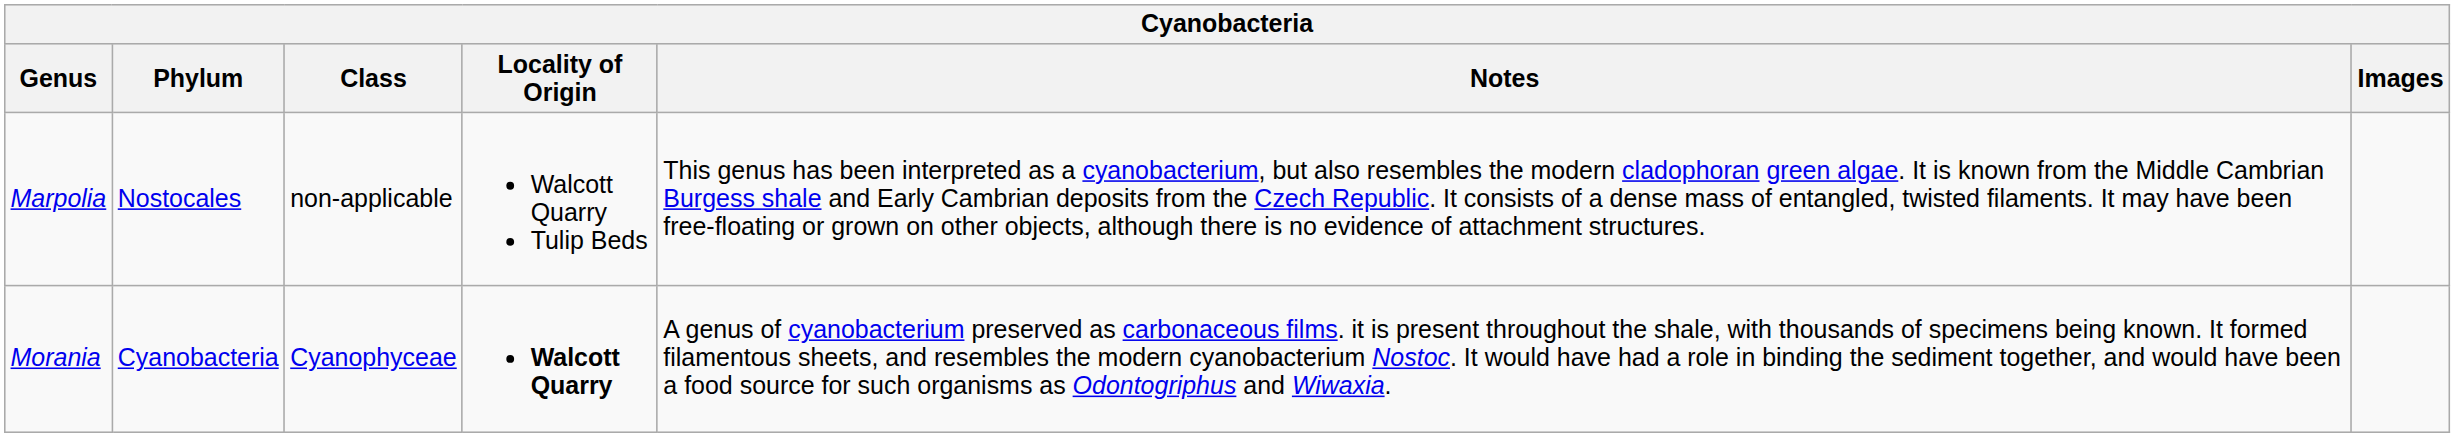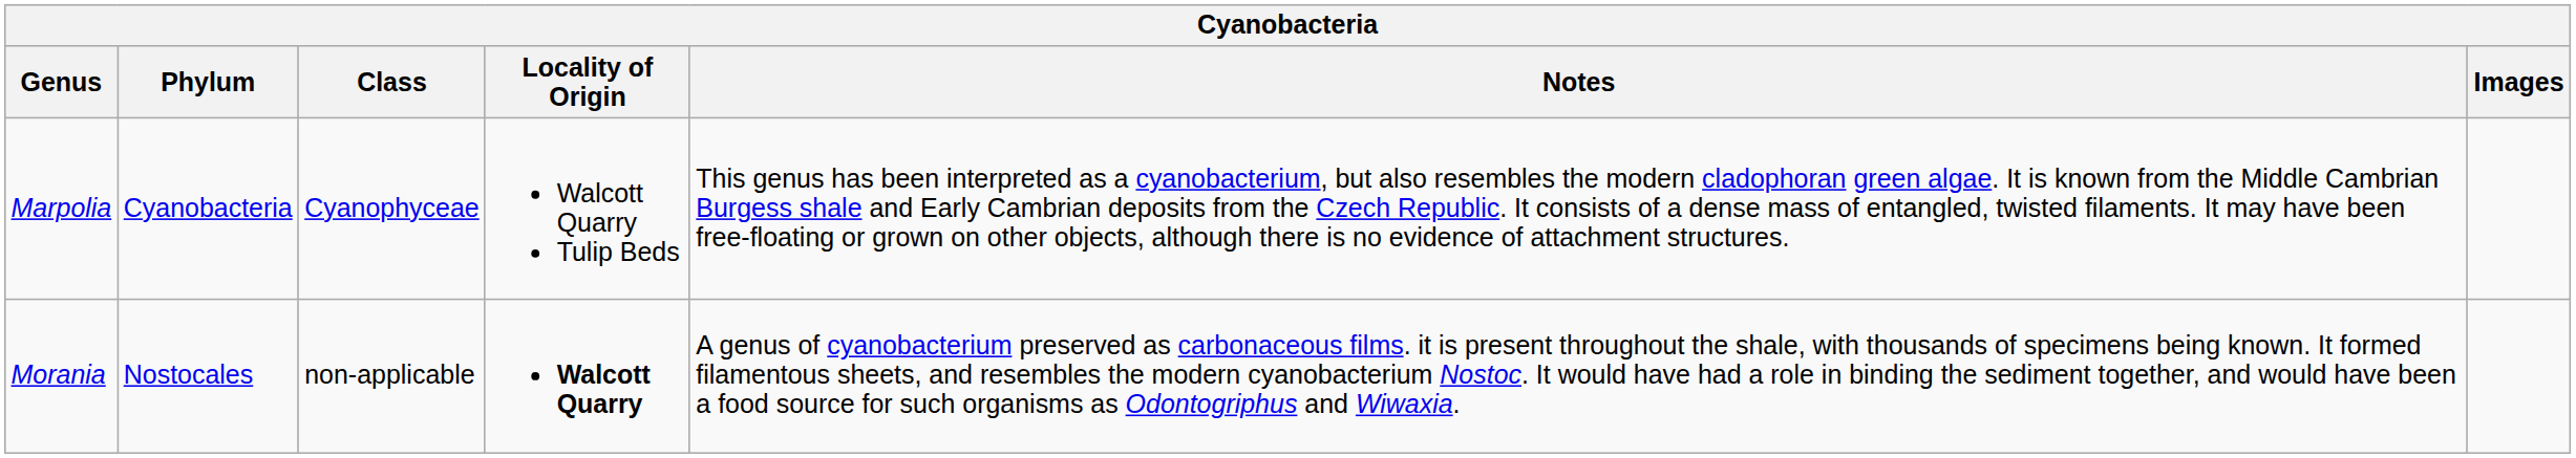Marpolia | Phylum: Nostocales -> Cyanobacteria
Marpolia | Class: non-applicable -> Cyanophyceae
Morania | Phylum: Cyanobacteria -> Nostocales
Morania | Class: Cyanophyceae -> non-applicable
